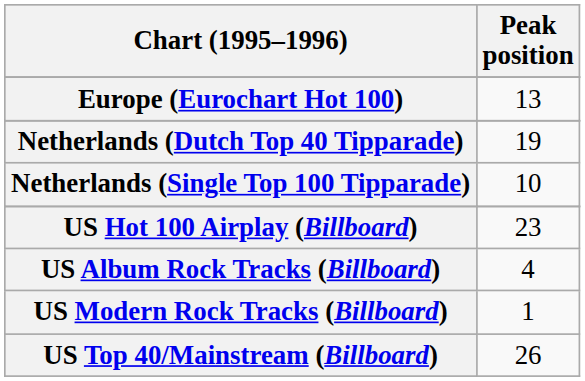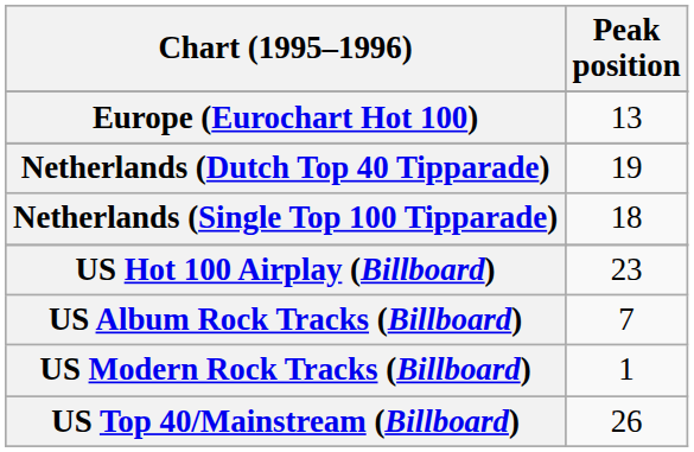Netherlands (Single Top 100 Tipparade) | Peak position: 10 -> 18
US Album Rock Tracks (Billboard) | Peak position: 4 -> 7
